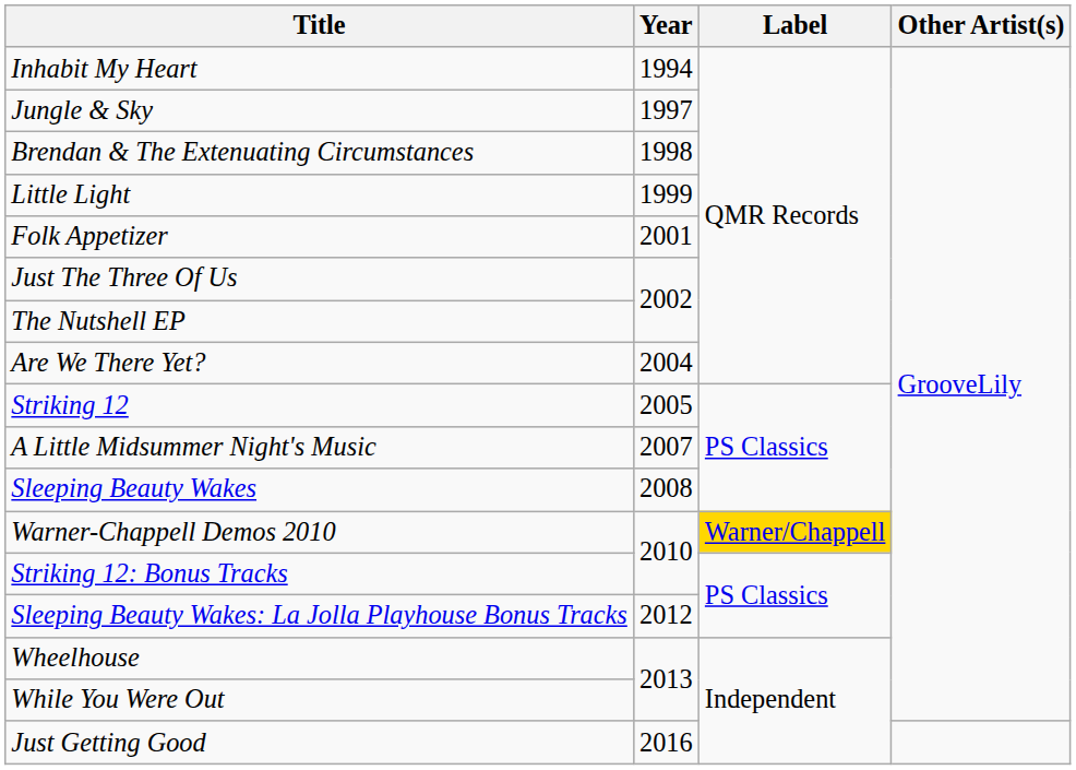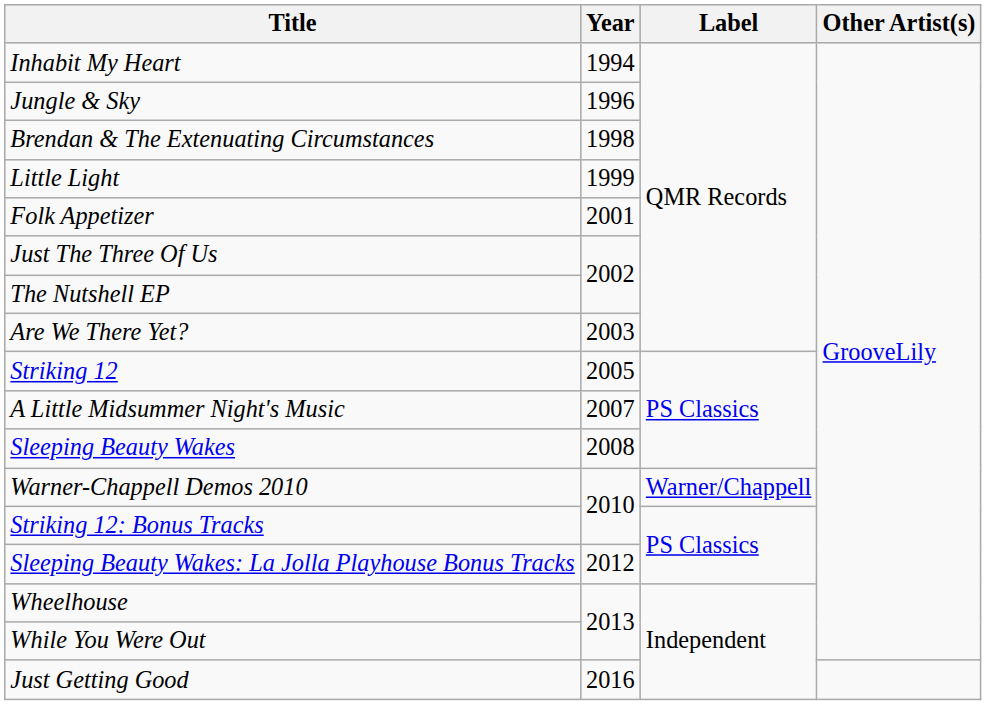Jungle & Sky | Year: 1997 -> 1996
Are We There Yet? | Year: 2004 -> 2003
Warner-Chappell Demos 2010 | Label: gold background -> no background
